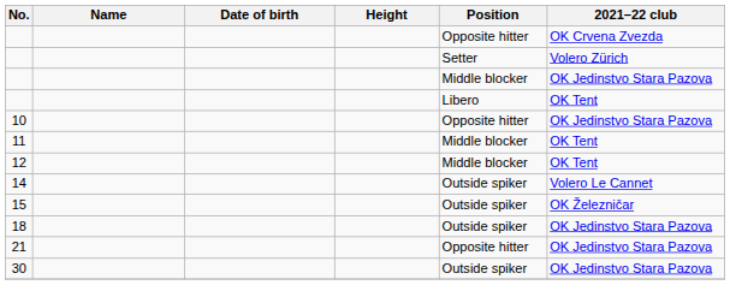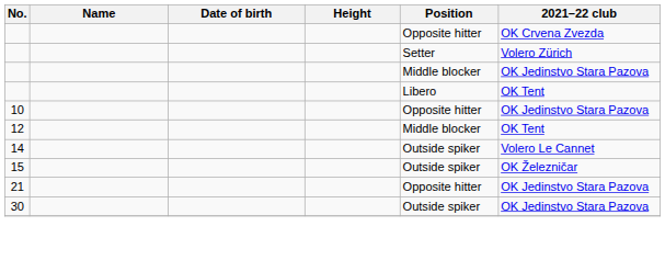- row: 11 | Middle blocker | OK Tent
- row: 18 | Outside spiker | OK Jedinstvo Stara Pazova
